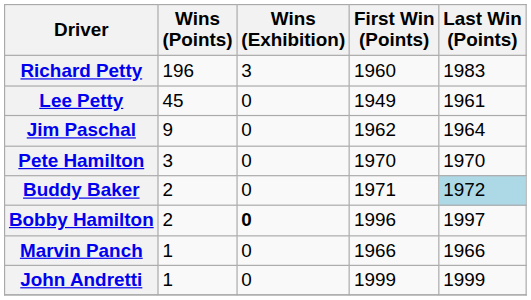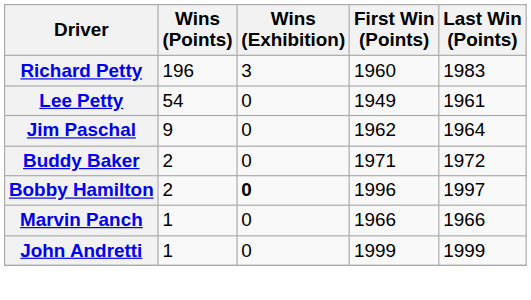Lee Petty | Wins (Points): 45 -> 54
- row: Pete Hamilton | 3 | 0 | 1970 | 1970
Buddy Baker | Last Win (Points): lightblue background -> no background
